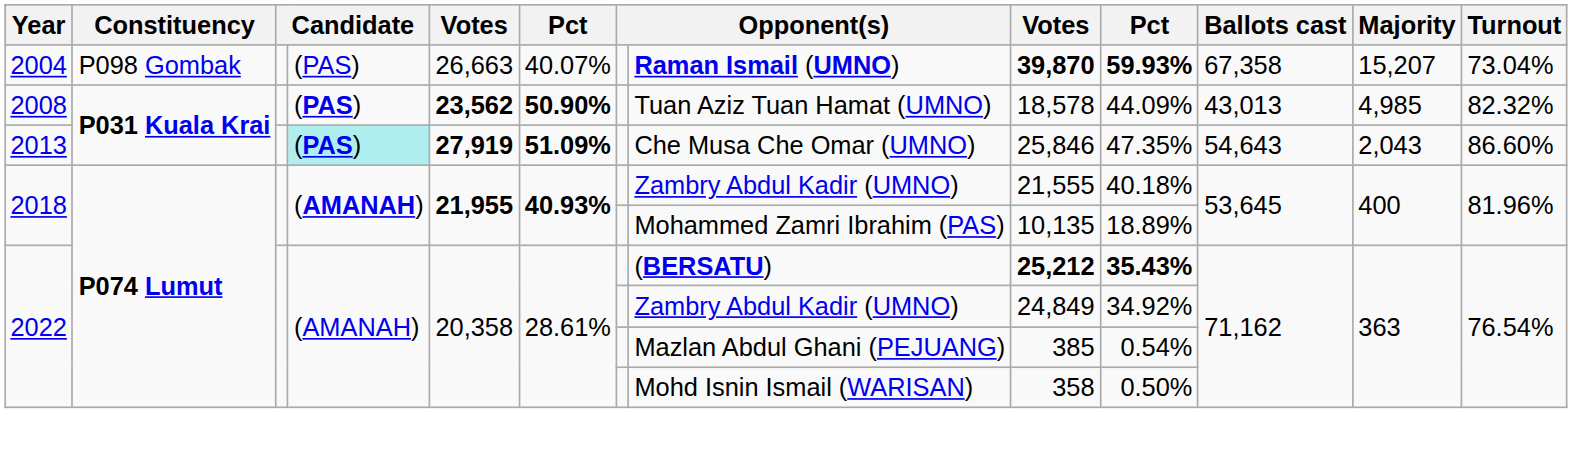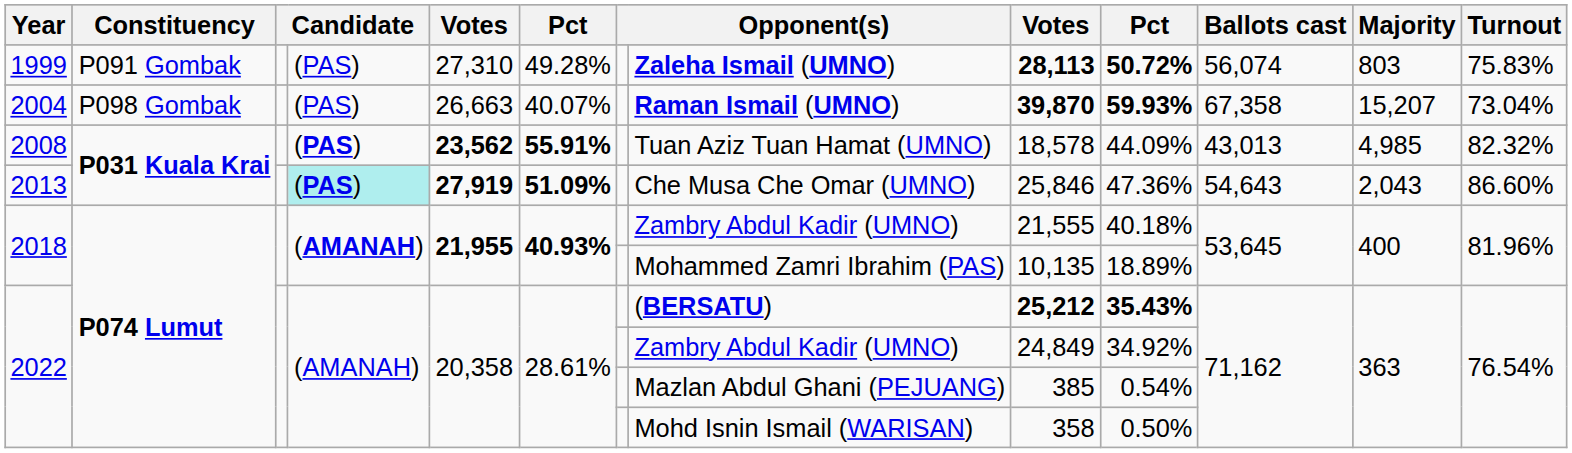+ row: 1999 | P091 Gombak | (PAS) | 27,310 | 49.28% | Zaleha Ismail (UMNO) | 28,113 | 50.72% | 56,074 | 803 | 75.83%
2008 | column 6: 50.90% -> 55.91%
2013 | column 10: 47.35% -> 47.36%
